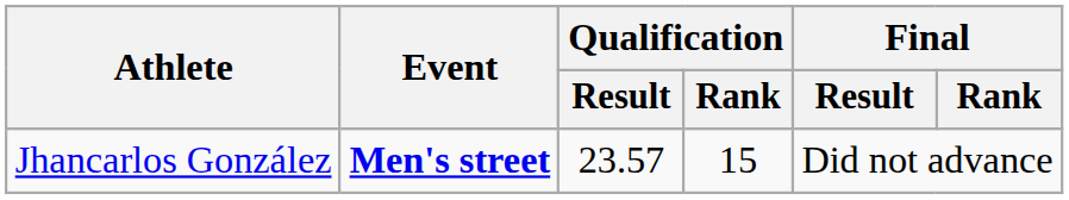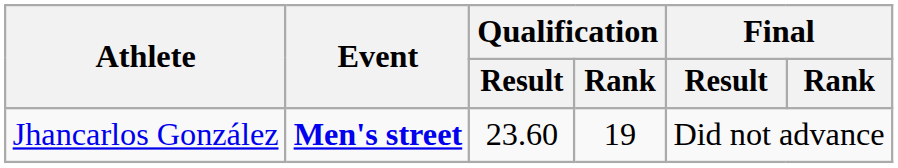Jhancarlos González | Qualification / Result: 23.57 -> 23.60
Jhancarlos González | Qualification / Rank: 15 -> 19
